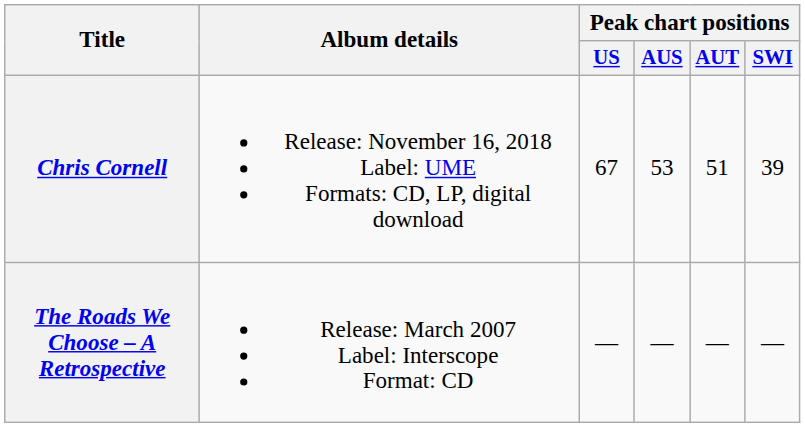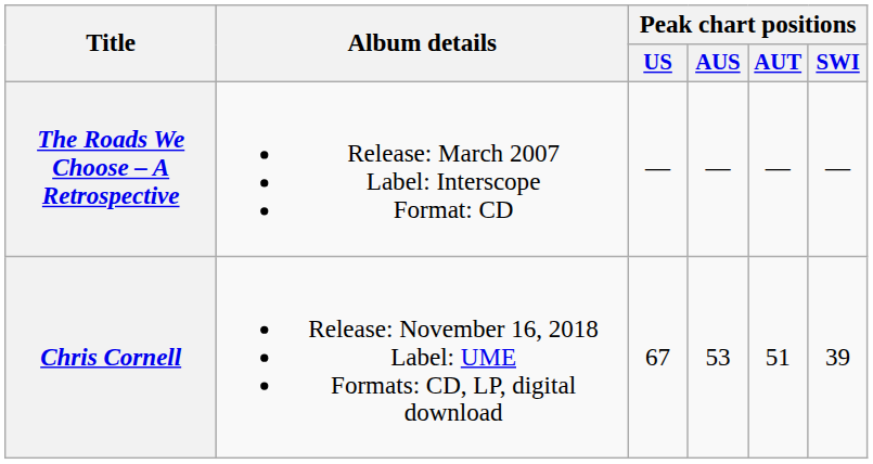rows swapped: The Roads We Choose – A Retrospective <-> Chris Cornell
